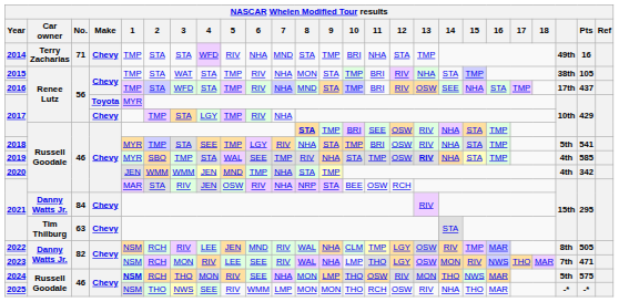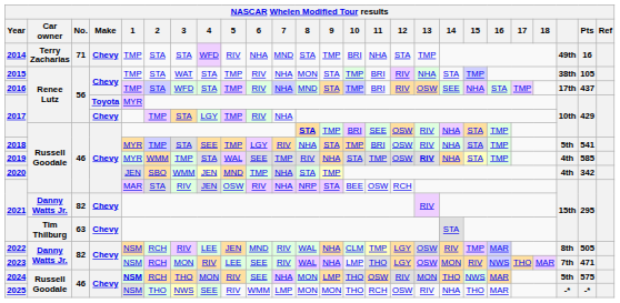2019 | 2: SBO -> WMM
2020 | 2: WMM -> SBO
2021 / Danny Watts Jr. | No.: 84 -> 82
